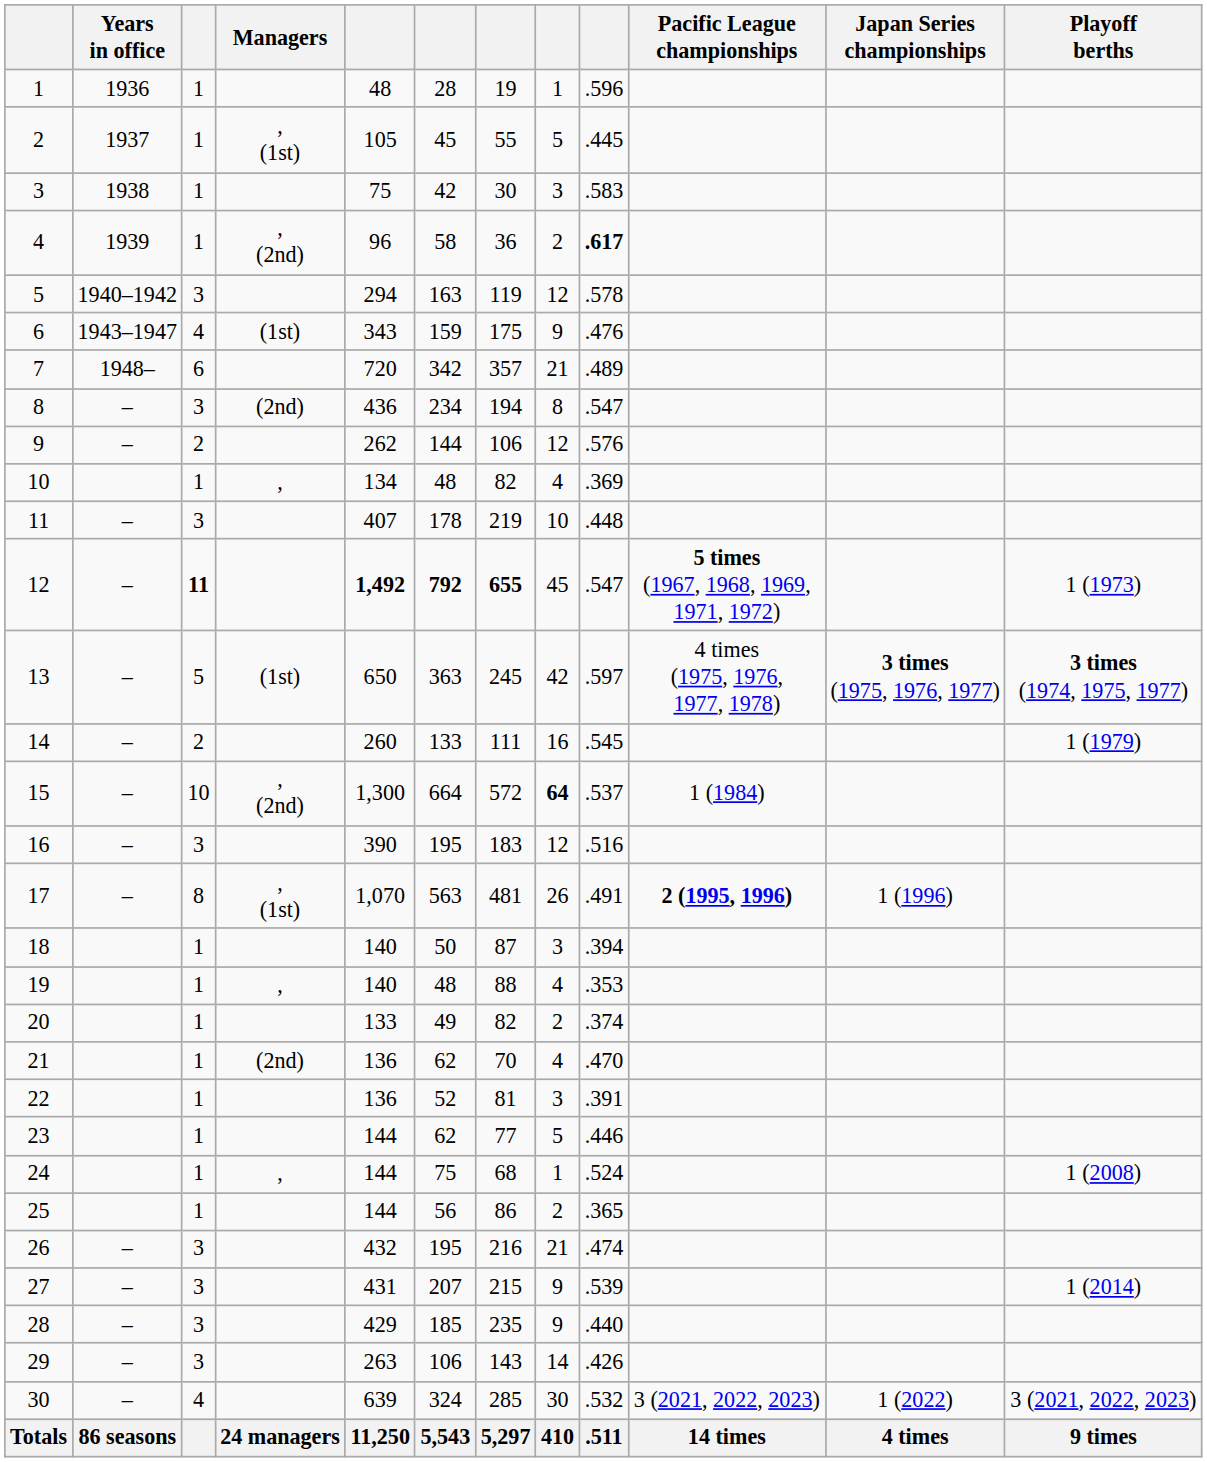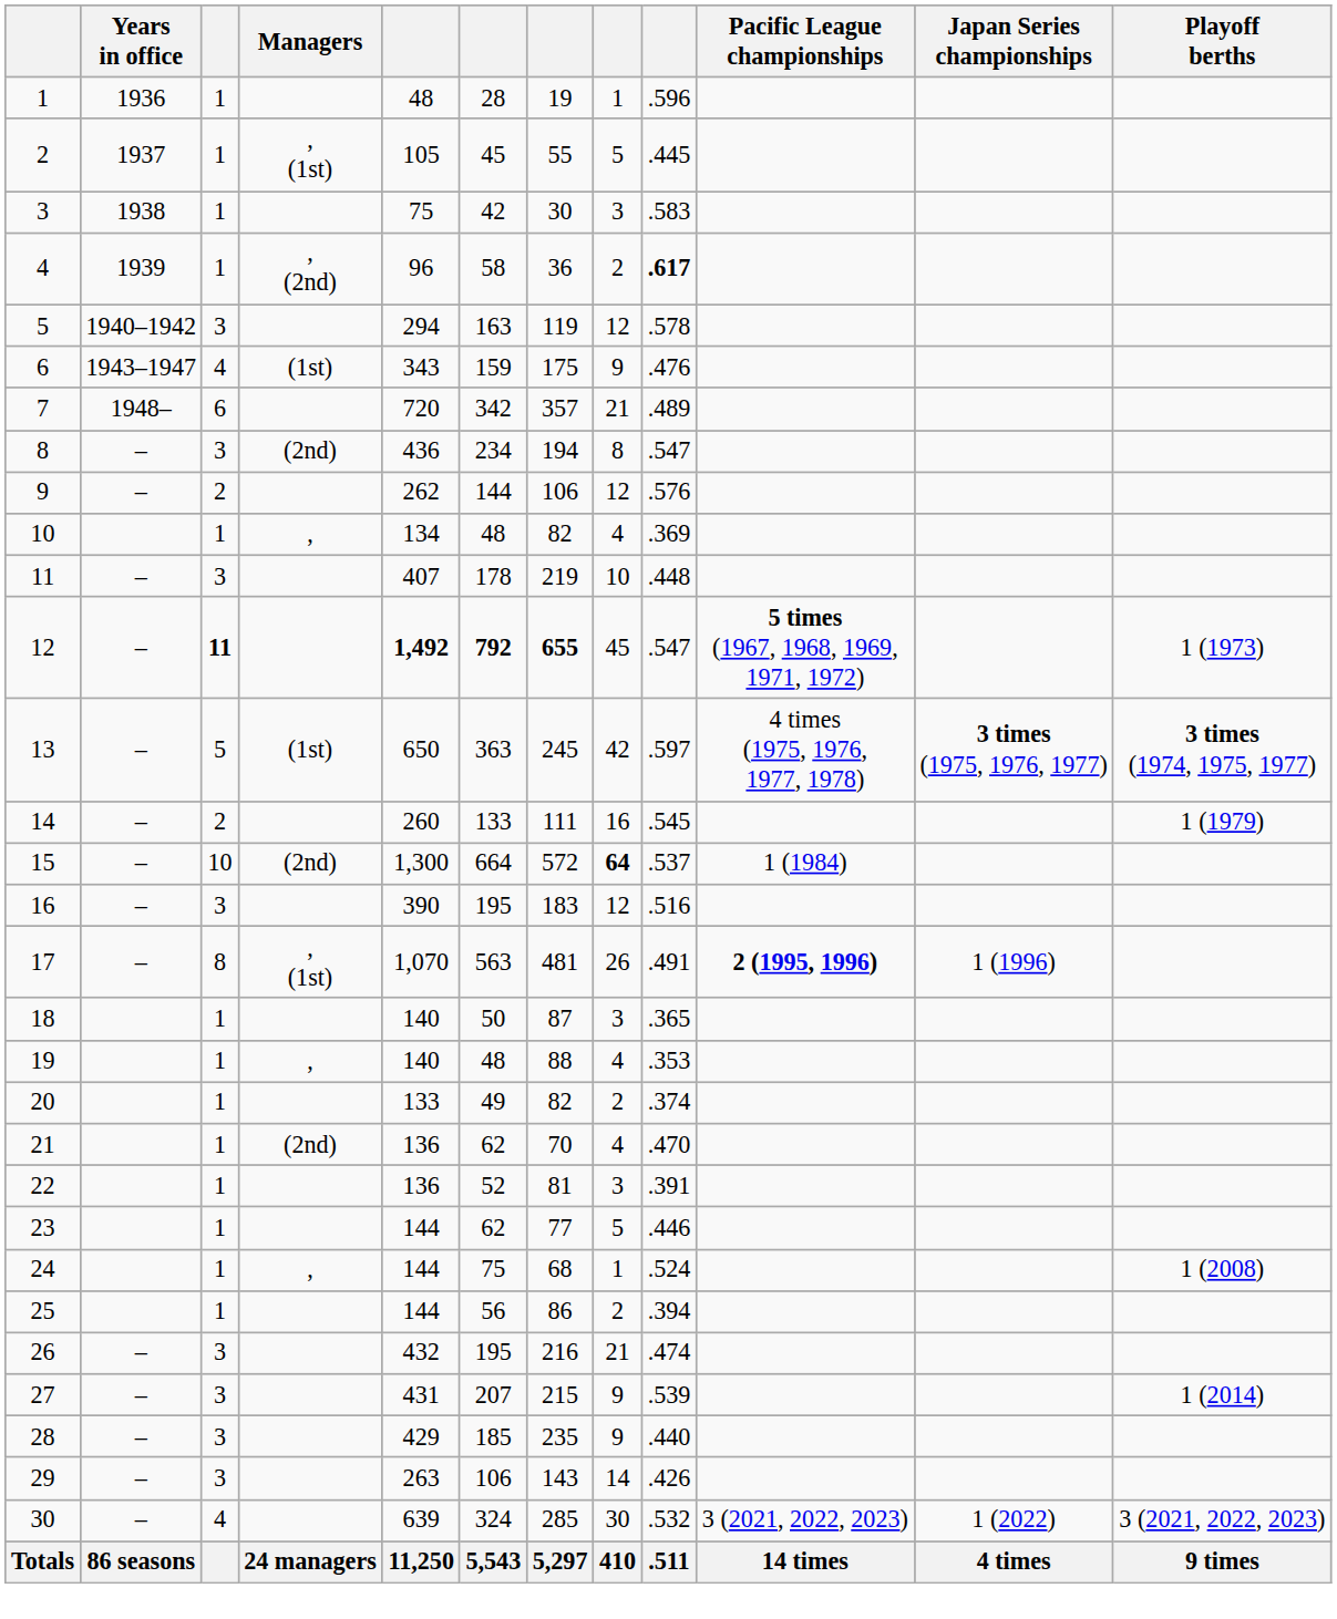15 | Managers: , (2nd) -> (2nd)
18 | column 9: .394 -> .365
25 | column 9: .365 -> .394
